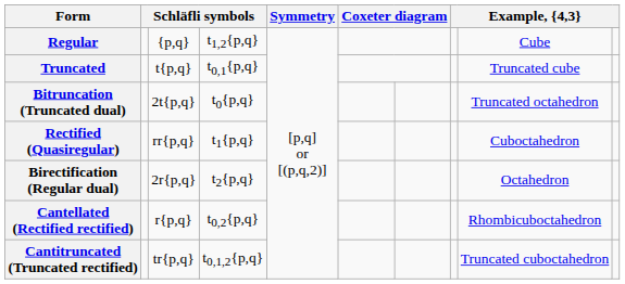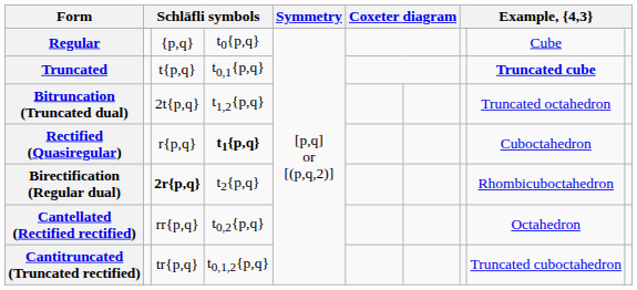Regular | column 4: t1,2{p,q} -> t0{p,q}
Truncated | column 9: normal -> bold
Bitruncation (Truncated dual) | column 4: t0{p,q} -> t1,2{p,q}
Rectified (Quasiregular) | column 3: rr{p,q} -> r{p,q}
Rectified (Quasiregular) | column 4: normal -> bold
Birectification (Regular dual) | column 3: normal -> bold
Birectification (Regular dual) | column 9: Octahedron -> Rhombicuboctahedron
Cantellated (Rectified rectified) | column 3: r{p,q} -> rr{p,q}
Cantellated (Rectified rectified) | column 9: Rhombicuboctahedron -> Octahedron
